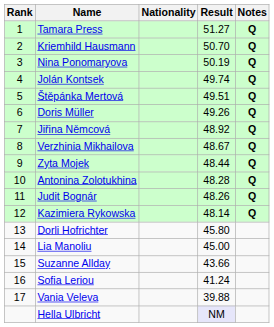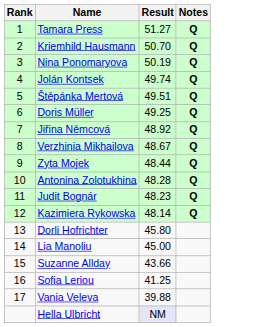- column: Nationality
Doris Müller | Result: 49.26 -> 49.25
Judit Bognár | Result: 48.26 -> 48.23
Sofia Leriou | Result: 41.24 -> 41.25
